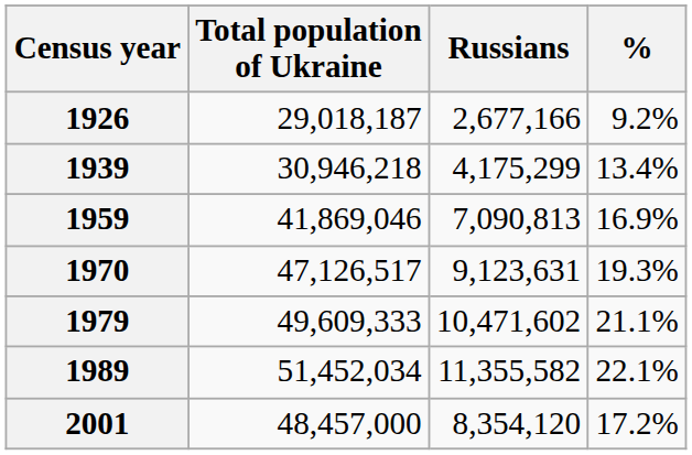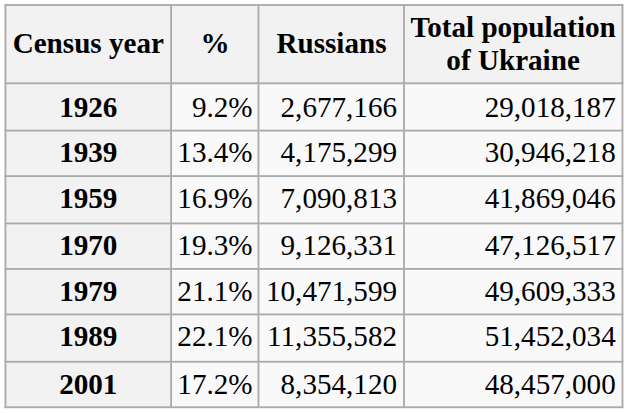columns swapped: Total population of Ukraine <-> %
1970 | Russians: 9,123,631 -> 9,126,331
1979 | Russians: 10,471,602 -> 10,471,599
